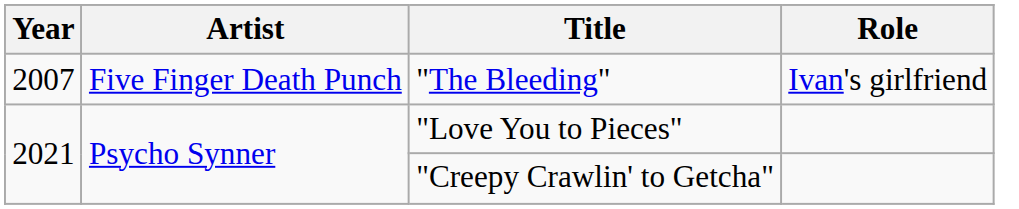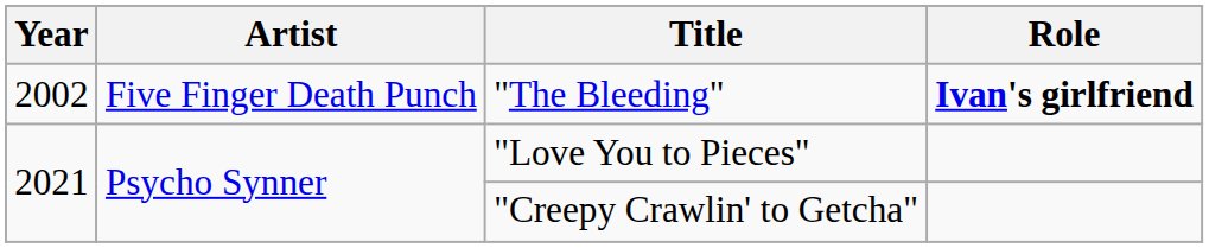"The Bleeding" | Year: 2007 -> 2002
"The Bleeding" | Role: normal -> bold
